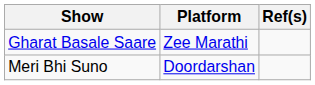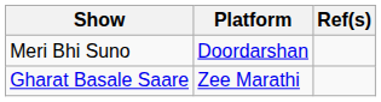rows swapped: Gharat Basale Saare <-> Meri Bhi Suno
